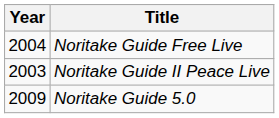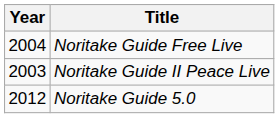Noritake Guide 5.0 | Year: 2009 -> 2012
